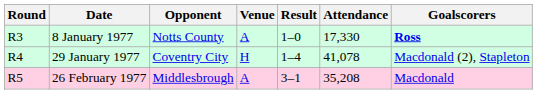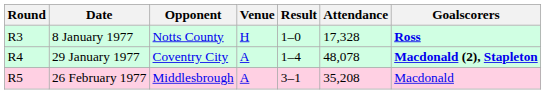8 January 1977 | Venue: A -> H
8 January 1977 | Attendance: 17,330 -> 17,328
29 January 1977 | Venue: H -> A
29 January 1977 | Attendance: 41,078 -> 48,078
29 January 1977 | Goalscorers: normal -> bold
